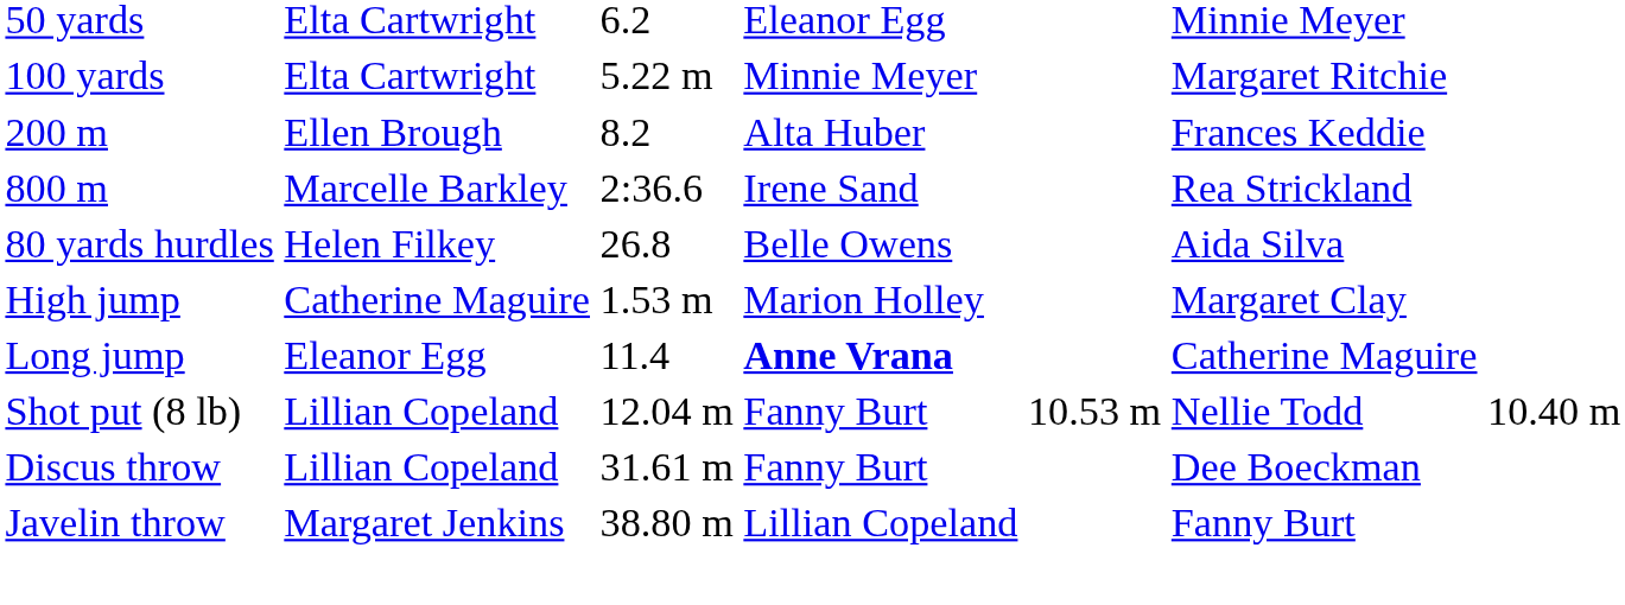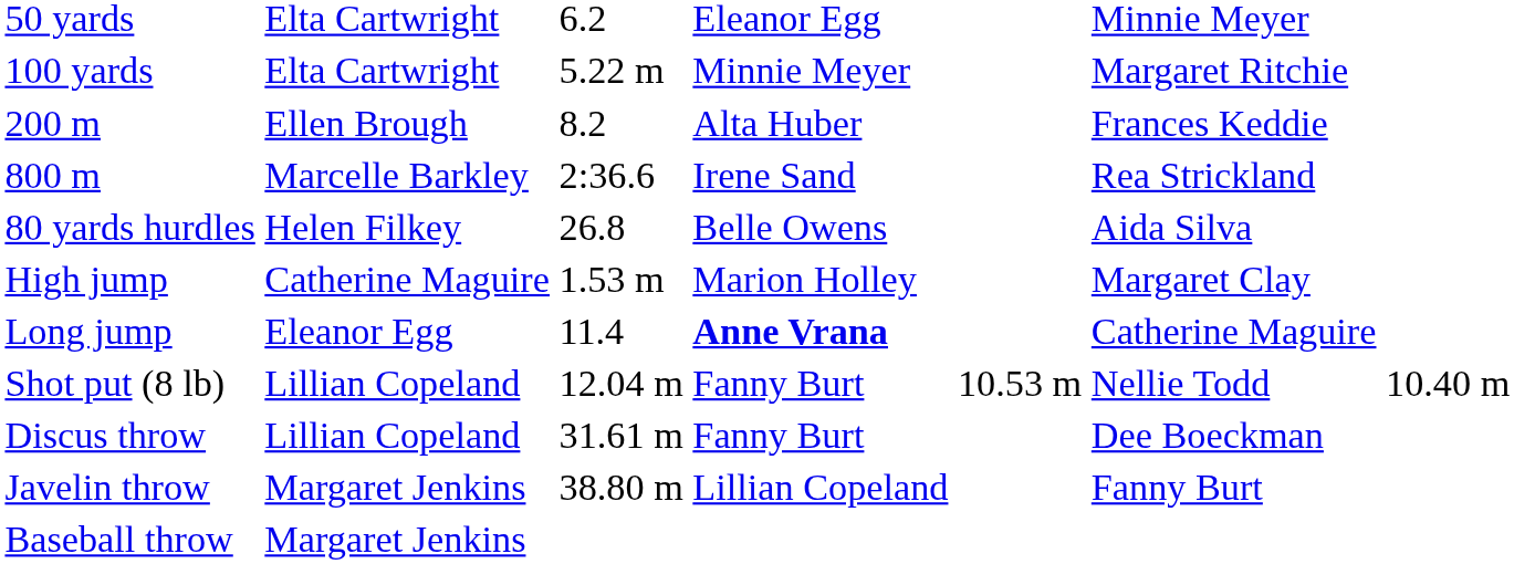+ row: Baseball throw | Margaret Jenkins
